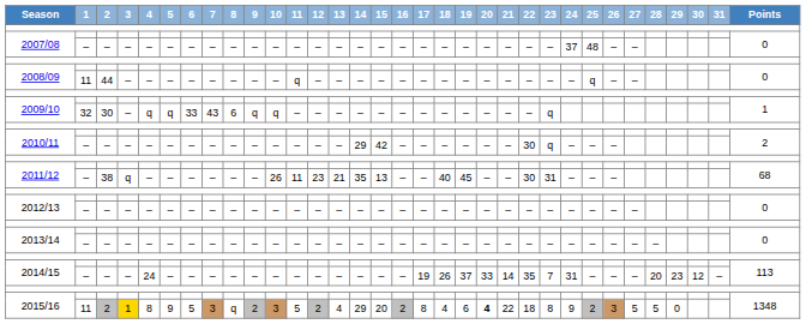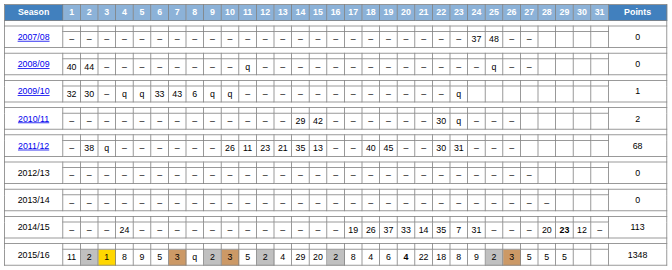2008/09 / 44 | 1: 11 -> 40
2014/15 / – | 29: normal -> bold
2015/16 / 2 | 29: 0 -> 5
